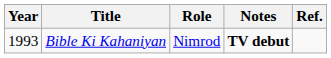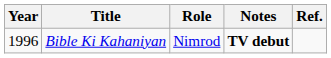Bible Ki Kahaniyan | Year: 1993 -> 1996
